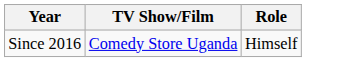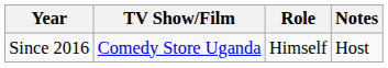+ column: Notes | Host
